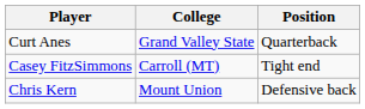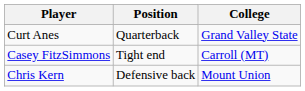columns swapped: Position <-> College
